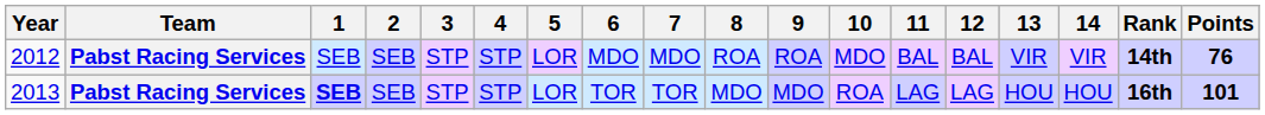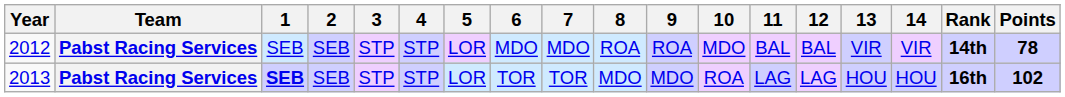2012 | Points: 76 -> 78
2013 | Points: 101 -> 102
